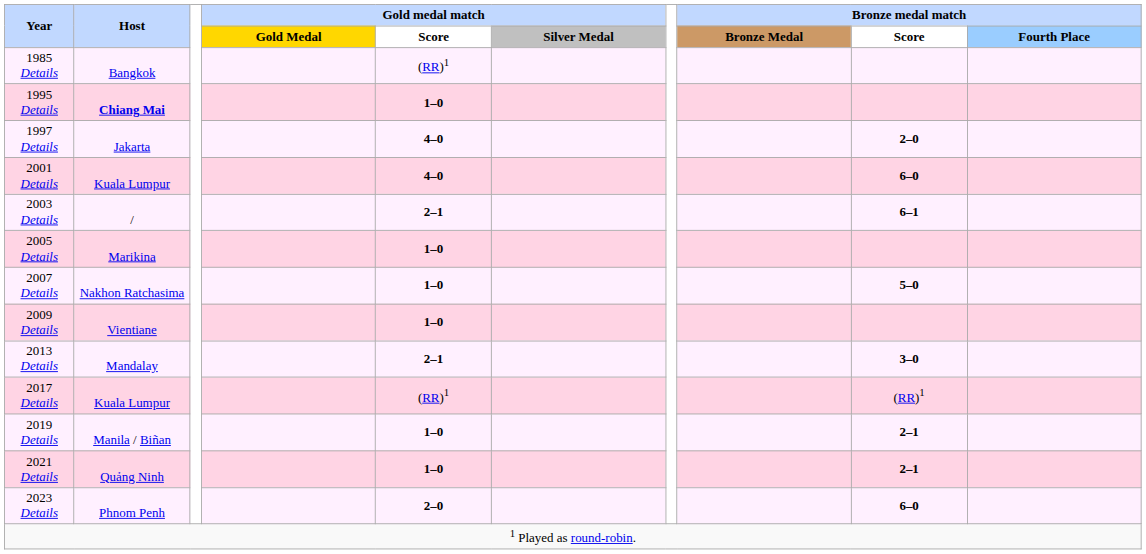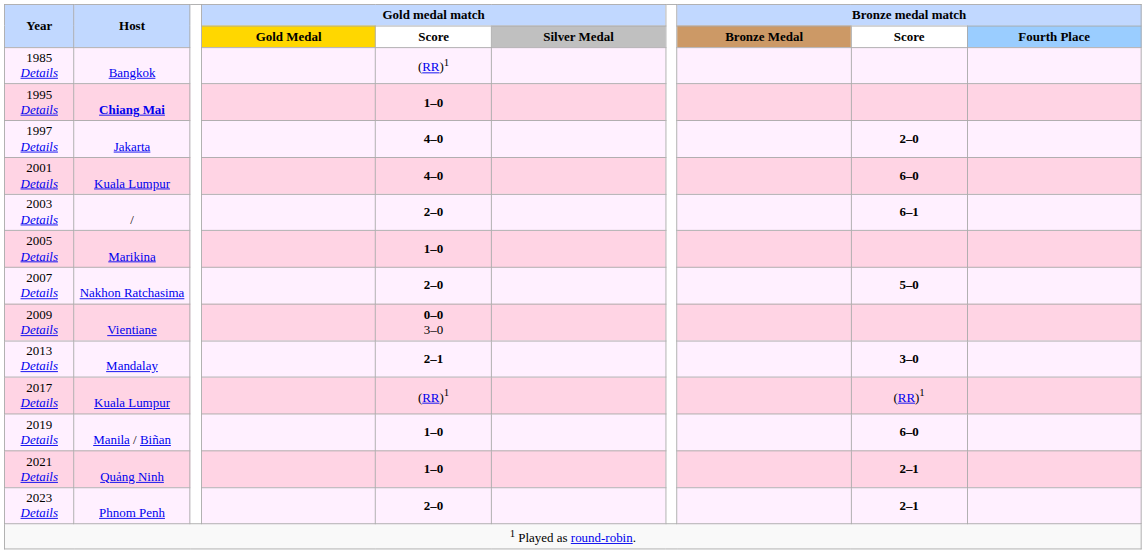2003 Details | Gold medal match / Score: 2–1 -> 2–0
2007 Details | Gold medal match / Score: 1–0 -> 2–0
2009 Details | Gold medal match / Score: 1–0 -> 0–0 3–0
2019 Details | Bronze medal match / Score: 2–1 -> 6–0
2023 Details | Bronze medal match / Score: 6–0 -> 2–1
